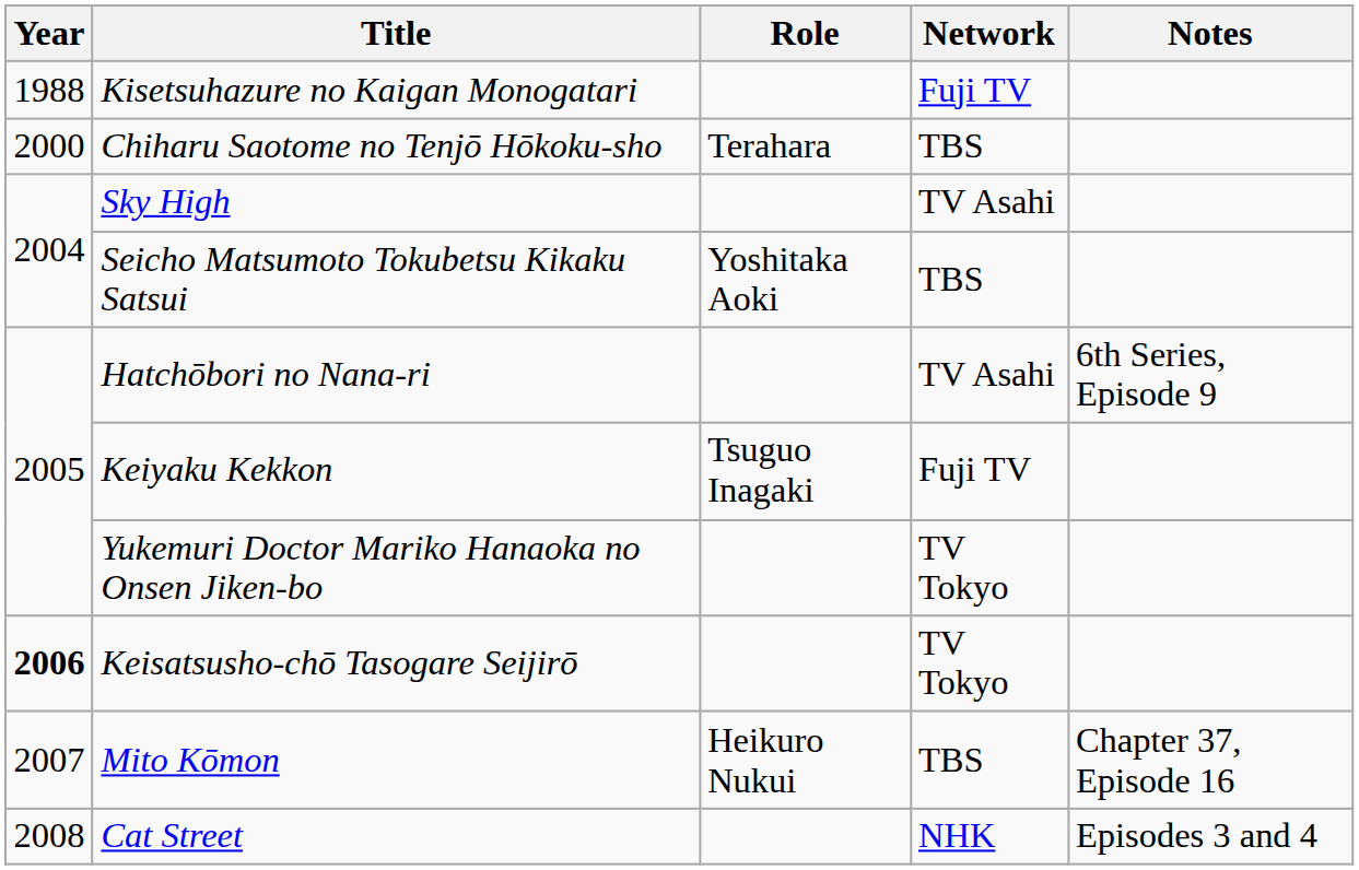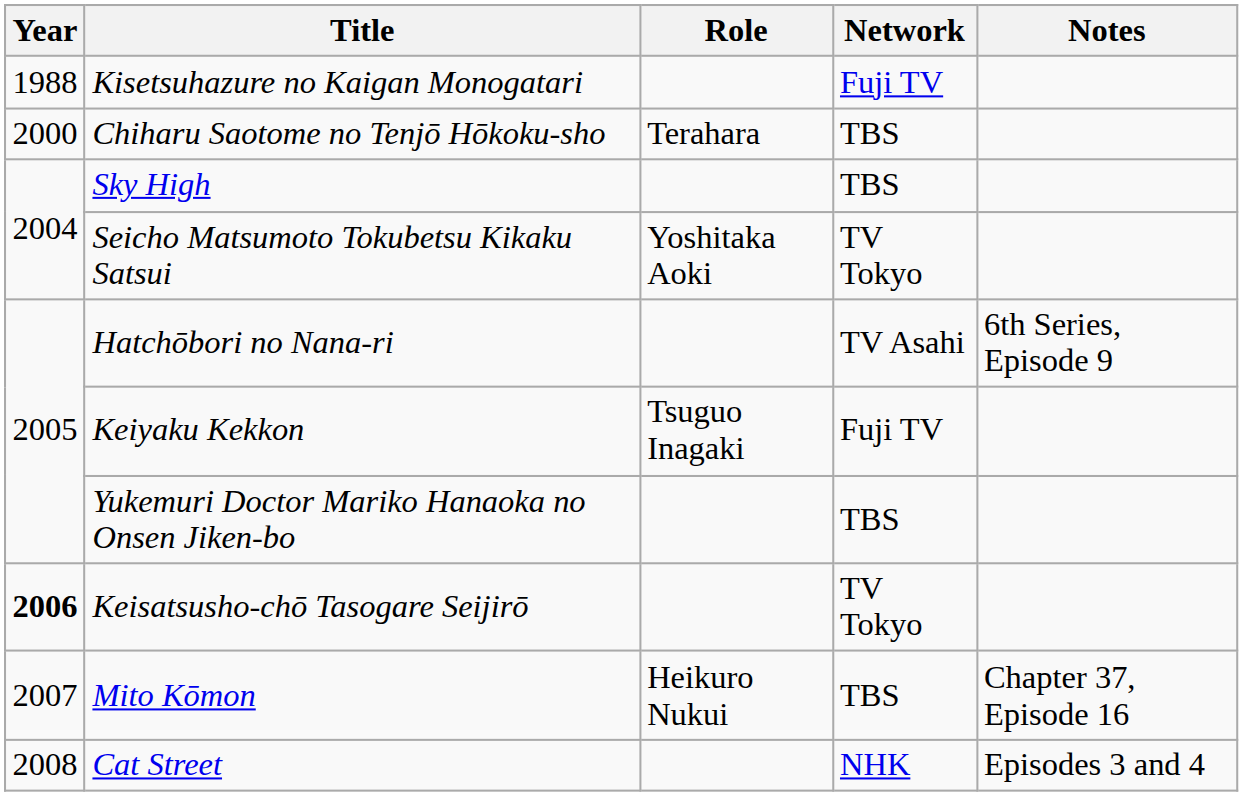Sky High | Network: TV Asahi -> TBS
Seicho Matsumoto Tokubetsu Kikaku Satsui | Network: TBS -> TV Tokyo
Yukemuri Doctor Mariko Hanaoka no Onsen Jiken-bo | Network: TV Tokyo -> TBS
